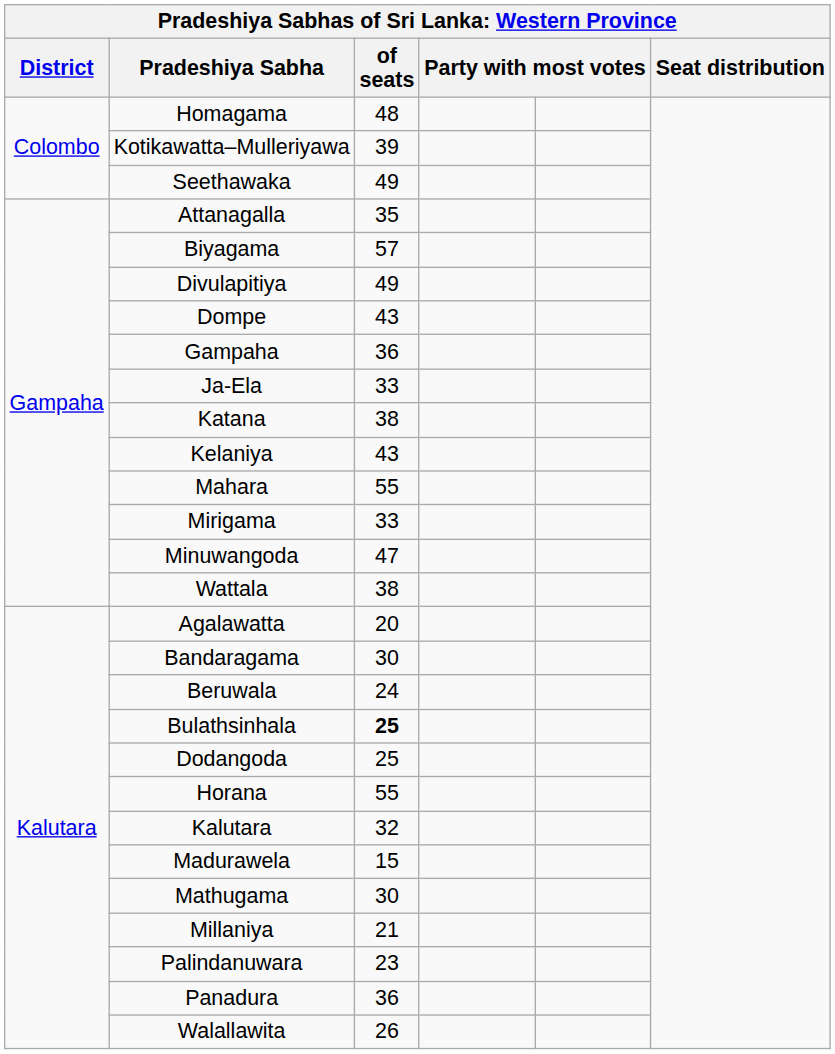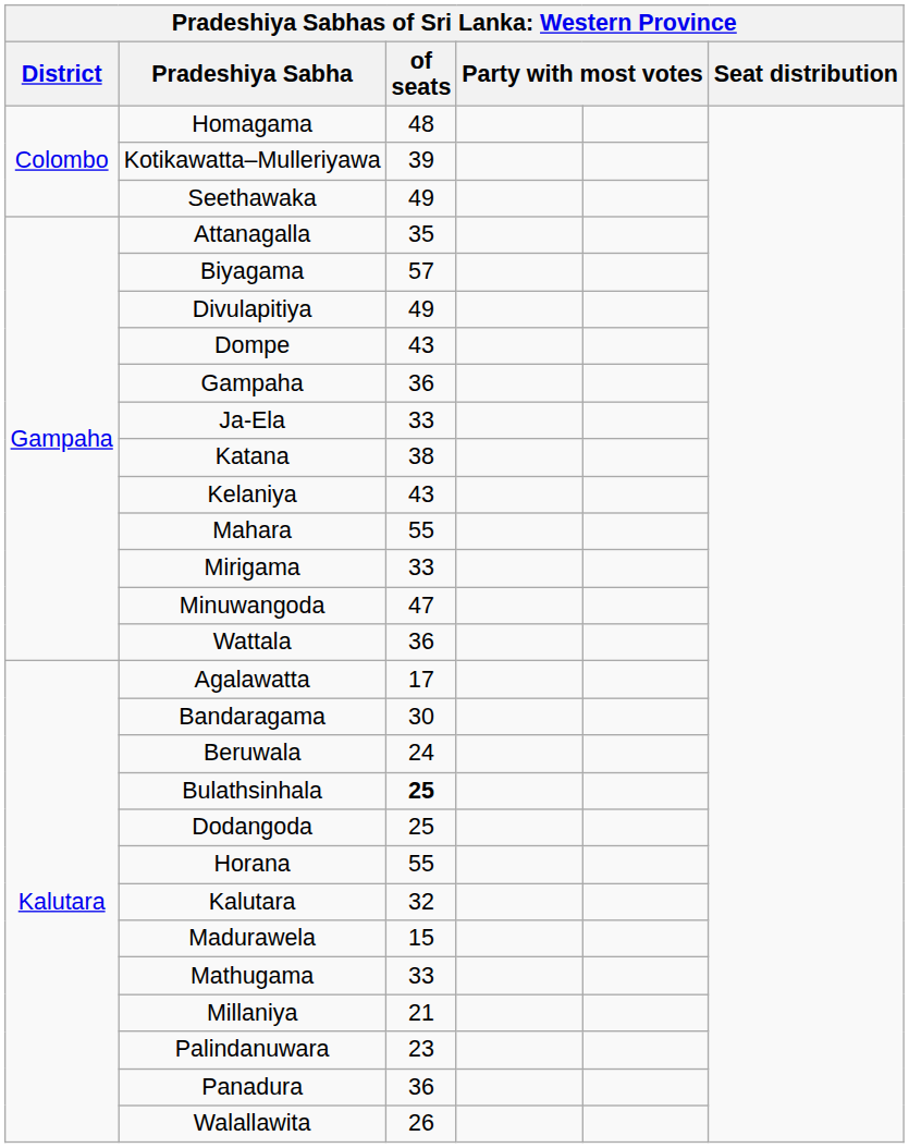Wattala | of seats: 38 -> 36
Agalawatta | of seats: 20 -> 17
Mathugama | of seats: 30 -> 33
